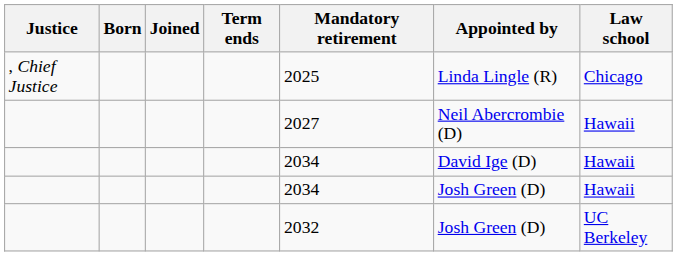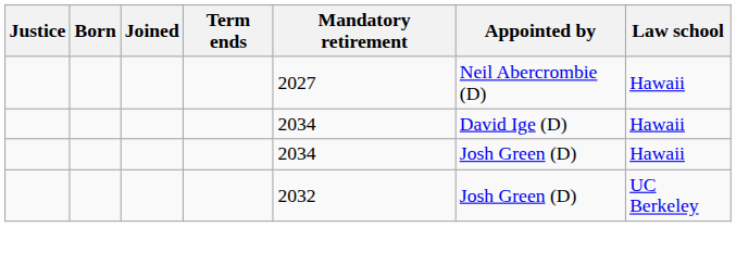- row: , Chief Justice | 2025 | Linda Lingle (R) | Chicago
